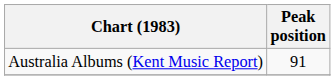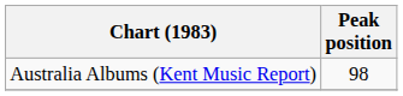Australia Albums (Kent Music Report) | Peak position: 91 -> 98
